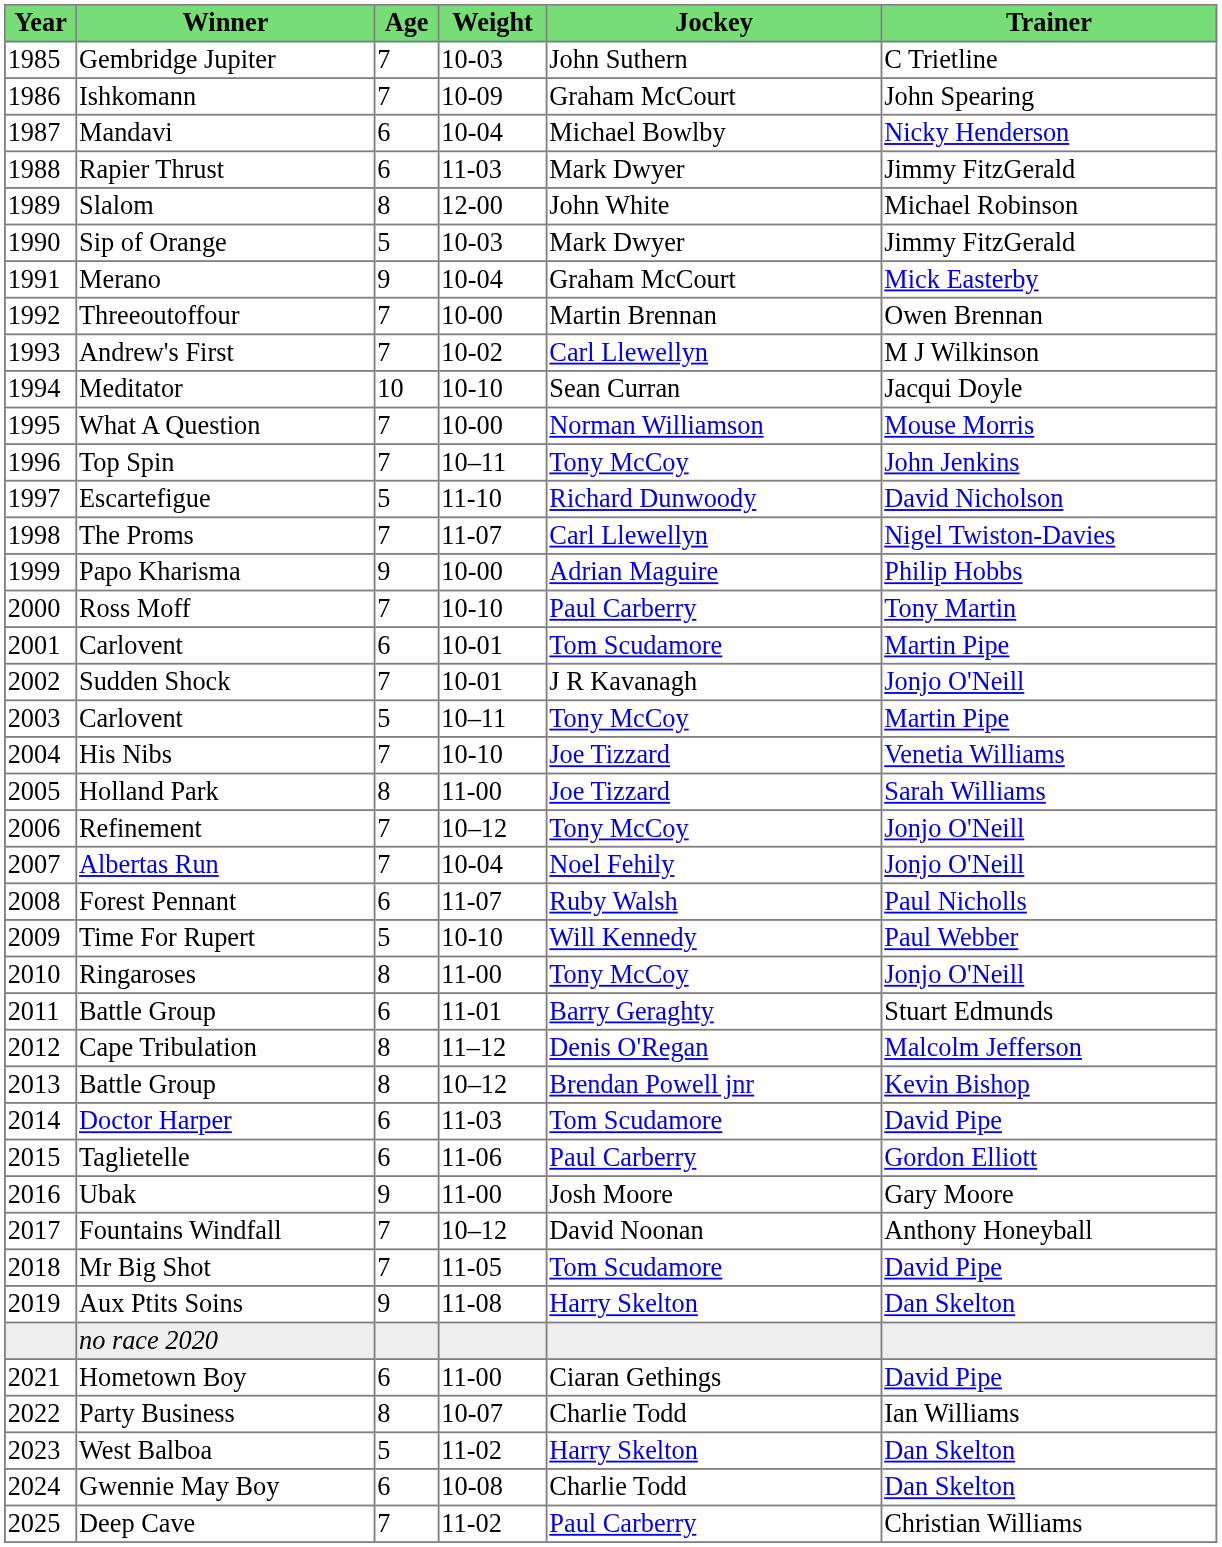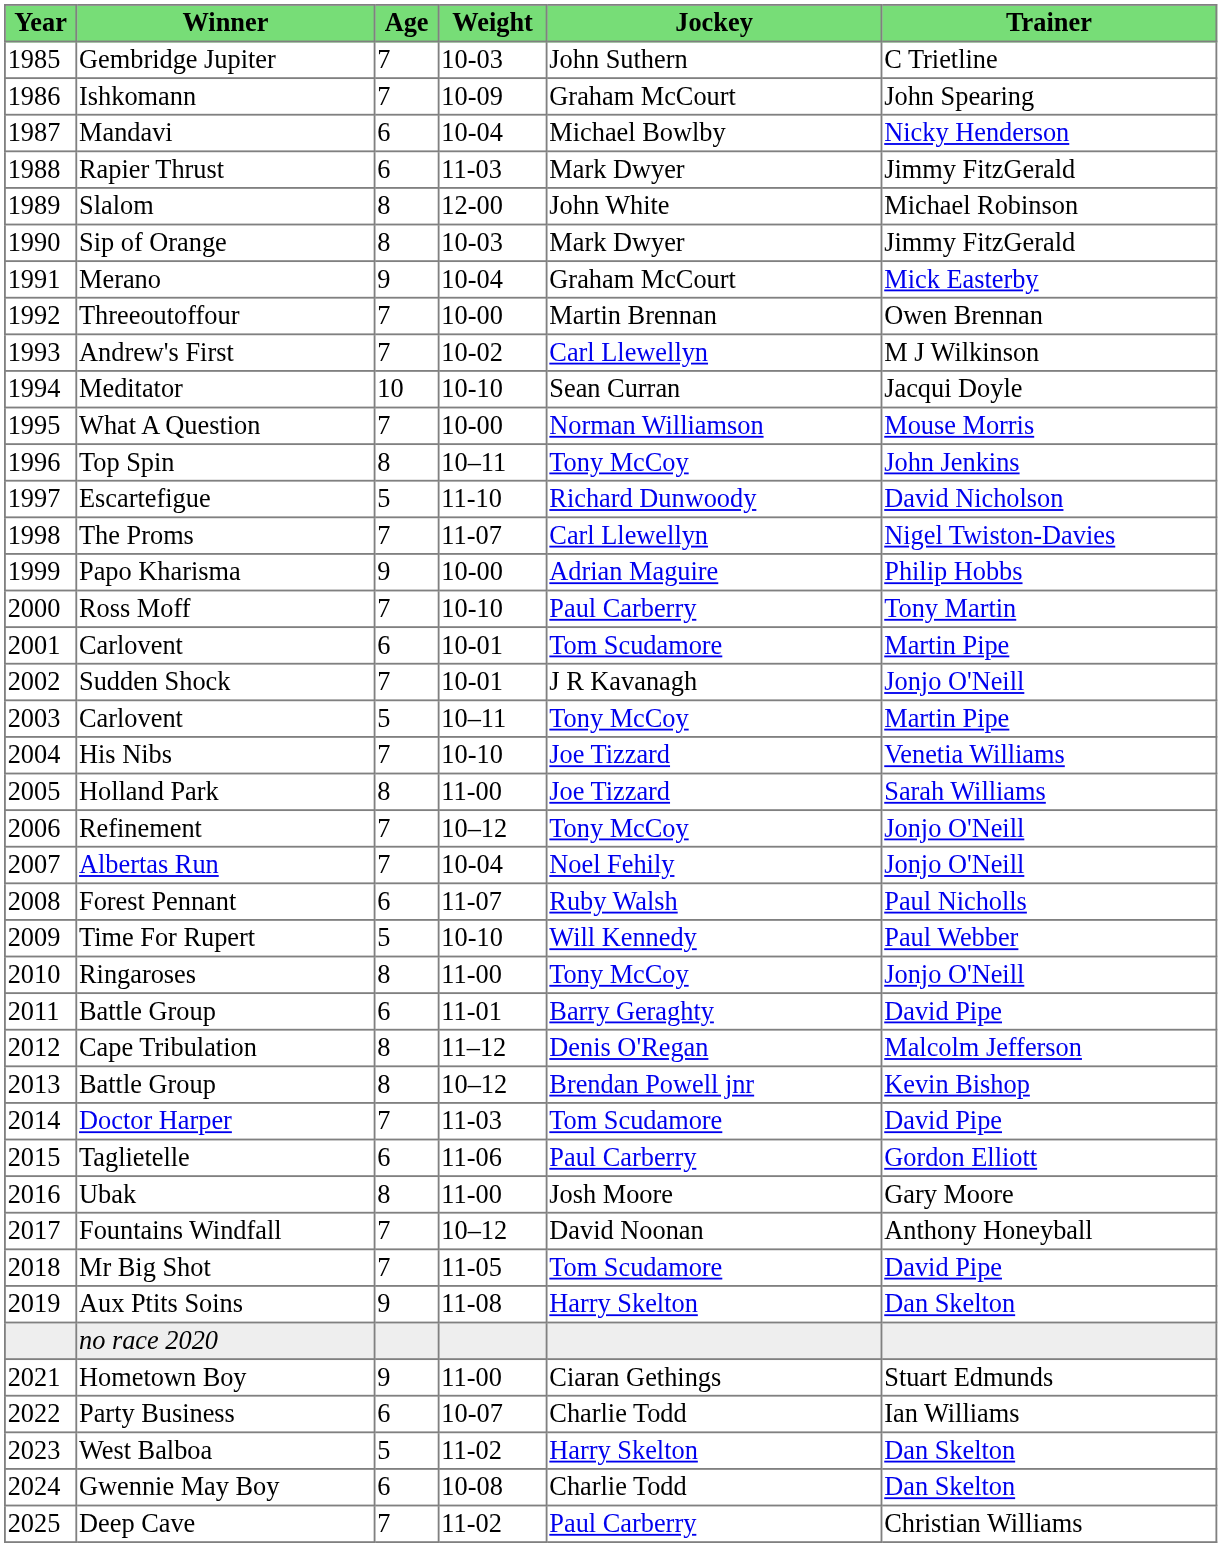Sip of Orange | Age: 5 -> 8
Top Spin | Age: 7 -> 8
2011 / Battle Group | Trainer: Stuart Edmunds -> David Pipe
Doctor Harper | Age: 6 -> 7
Ubak | Age: 9 -> 8
Hometown Boy | Age: 6 -> 9
Hometown Boy | Trainer: David Pipe -> Stuart Edmunds
Party Business | Age: 8 -> 6
